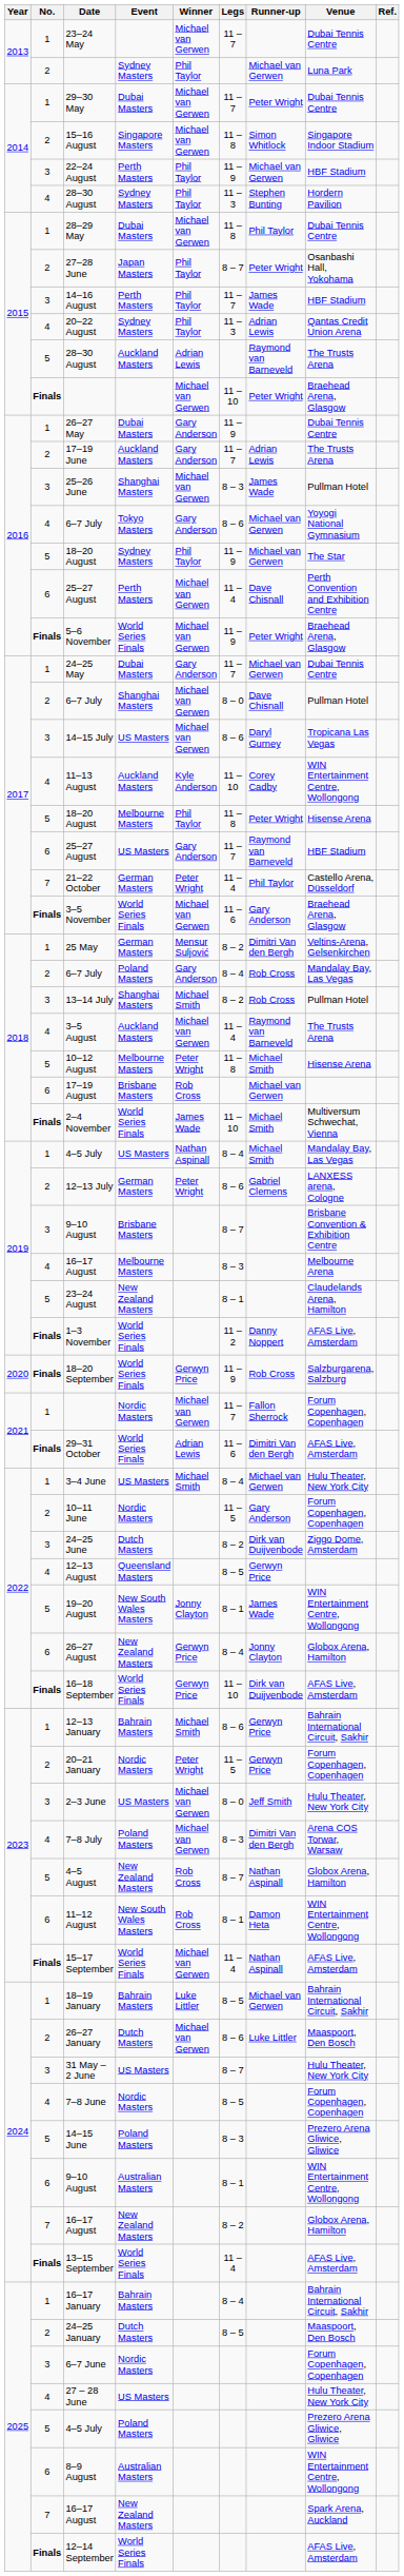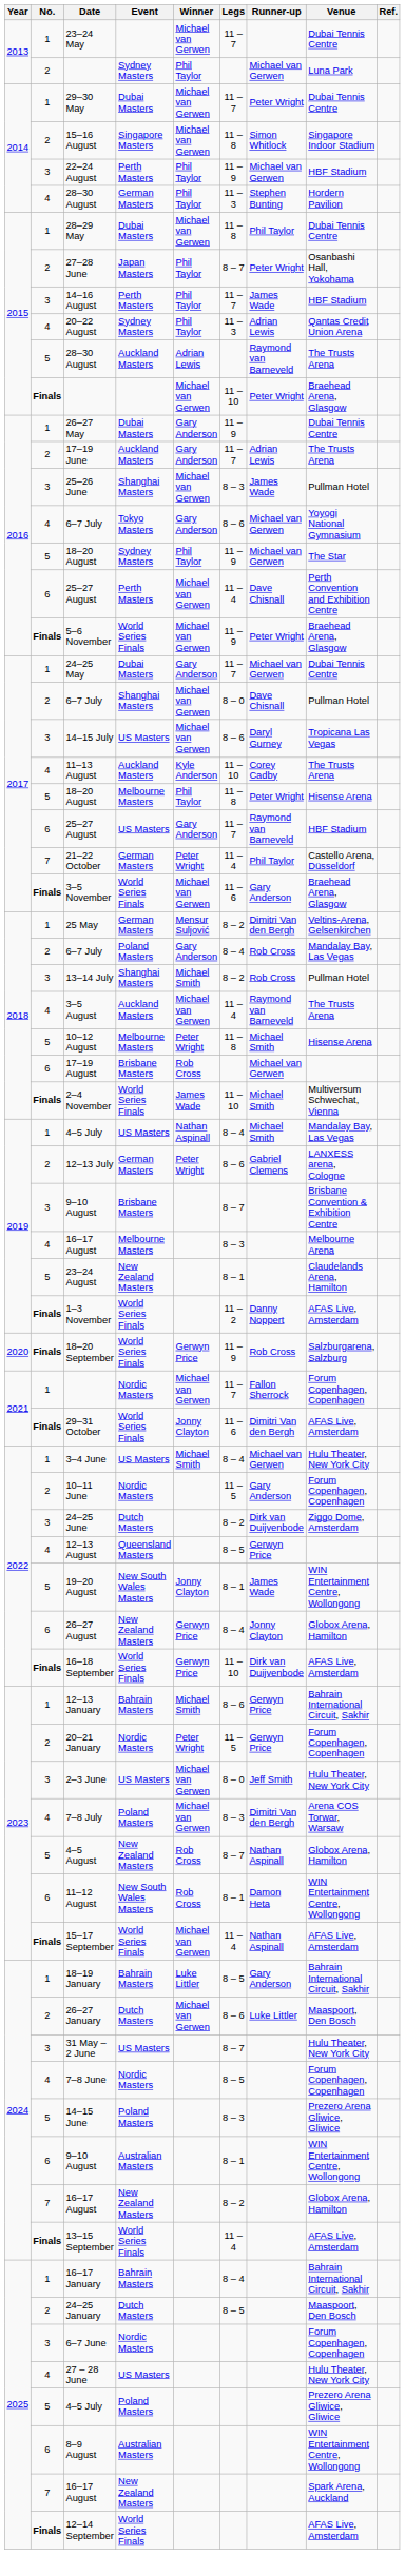2014 / 28–30 August | Event: Sydney Masters -> German Masters
11–13 August | Venue: WIN Entertainment Centre, Wollongong -> The Trusts Arena
29–31 October | Winner: Adrian Lewis -> Jonny Clayton
18–19 January | Runner-up: Michael van Gerwen -> Gary Anderson
